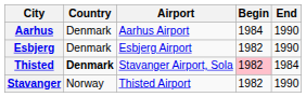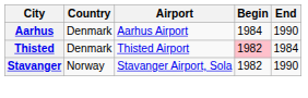- row: Esbjerg | Denmark | Esbjerg Airport | 1982 | 1990
Thisted | Country: bold -> normal
Thisted | Airport: Stavanger Airport, Sola -> Thisted Airport
Stavanger | Airport: Thisted Airport -> Stavanger Airport, Sola
